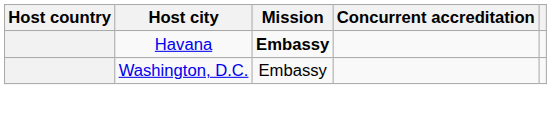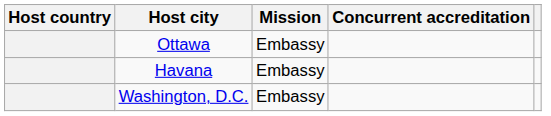+ row: Ottawa | Embassy
Havana | Mission: bold -> normal
